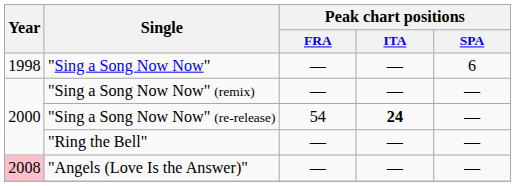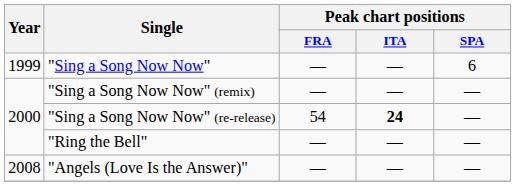"Sing a Song Now Now" | Year: 1998 -> 1999
"Angels (Love Is the Answer)" | Year: pink background -> no background
